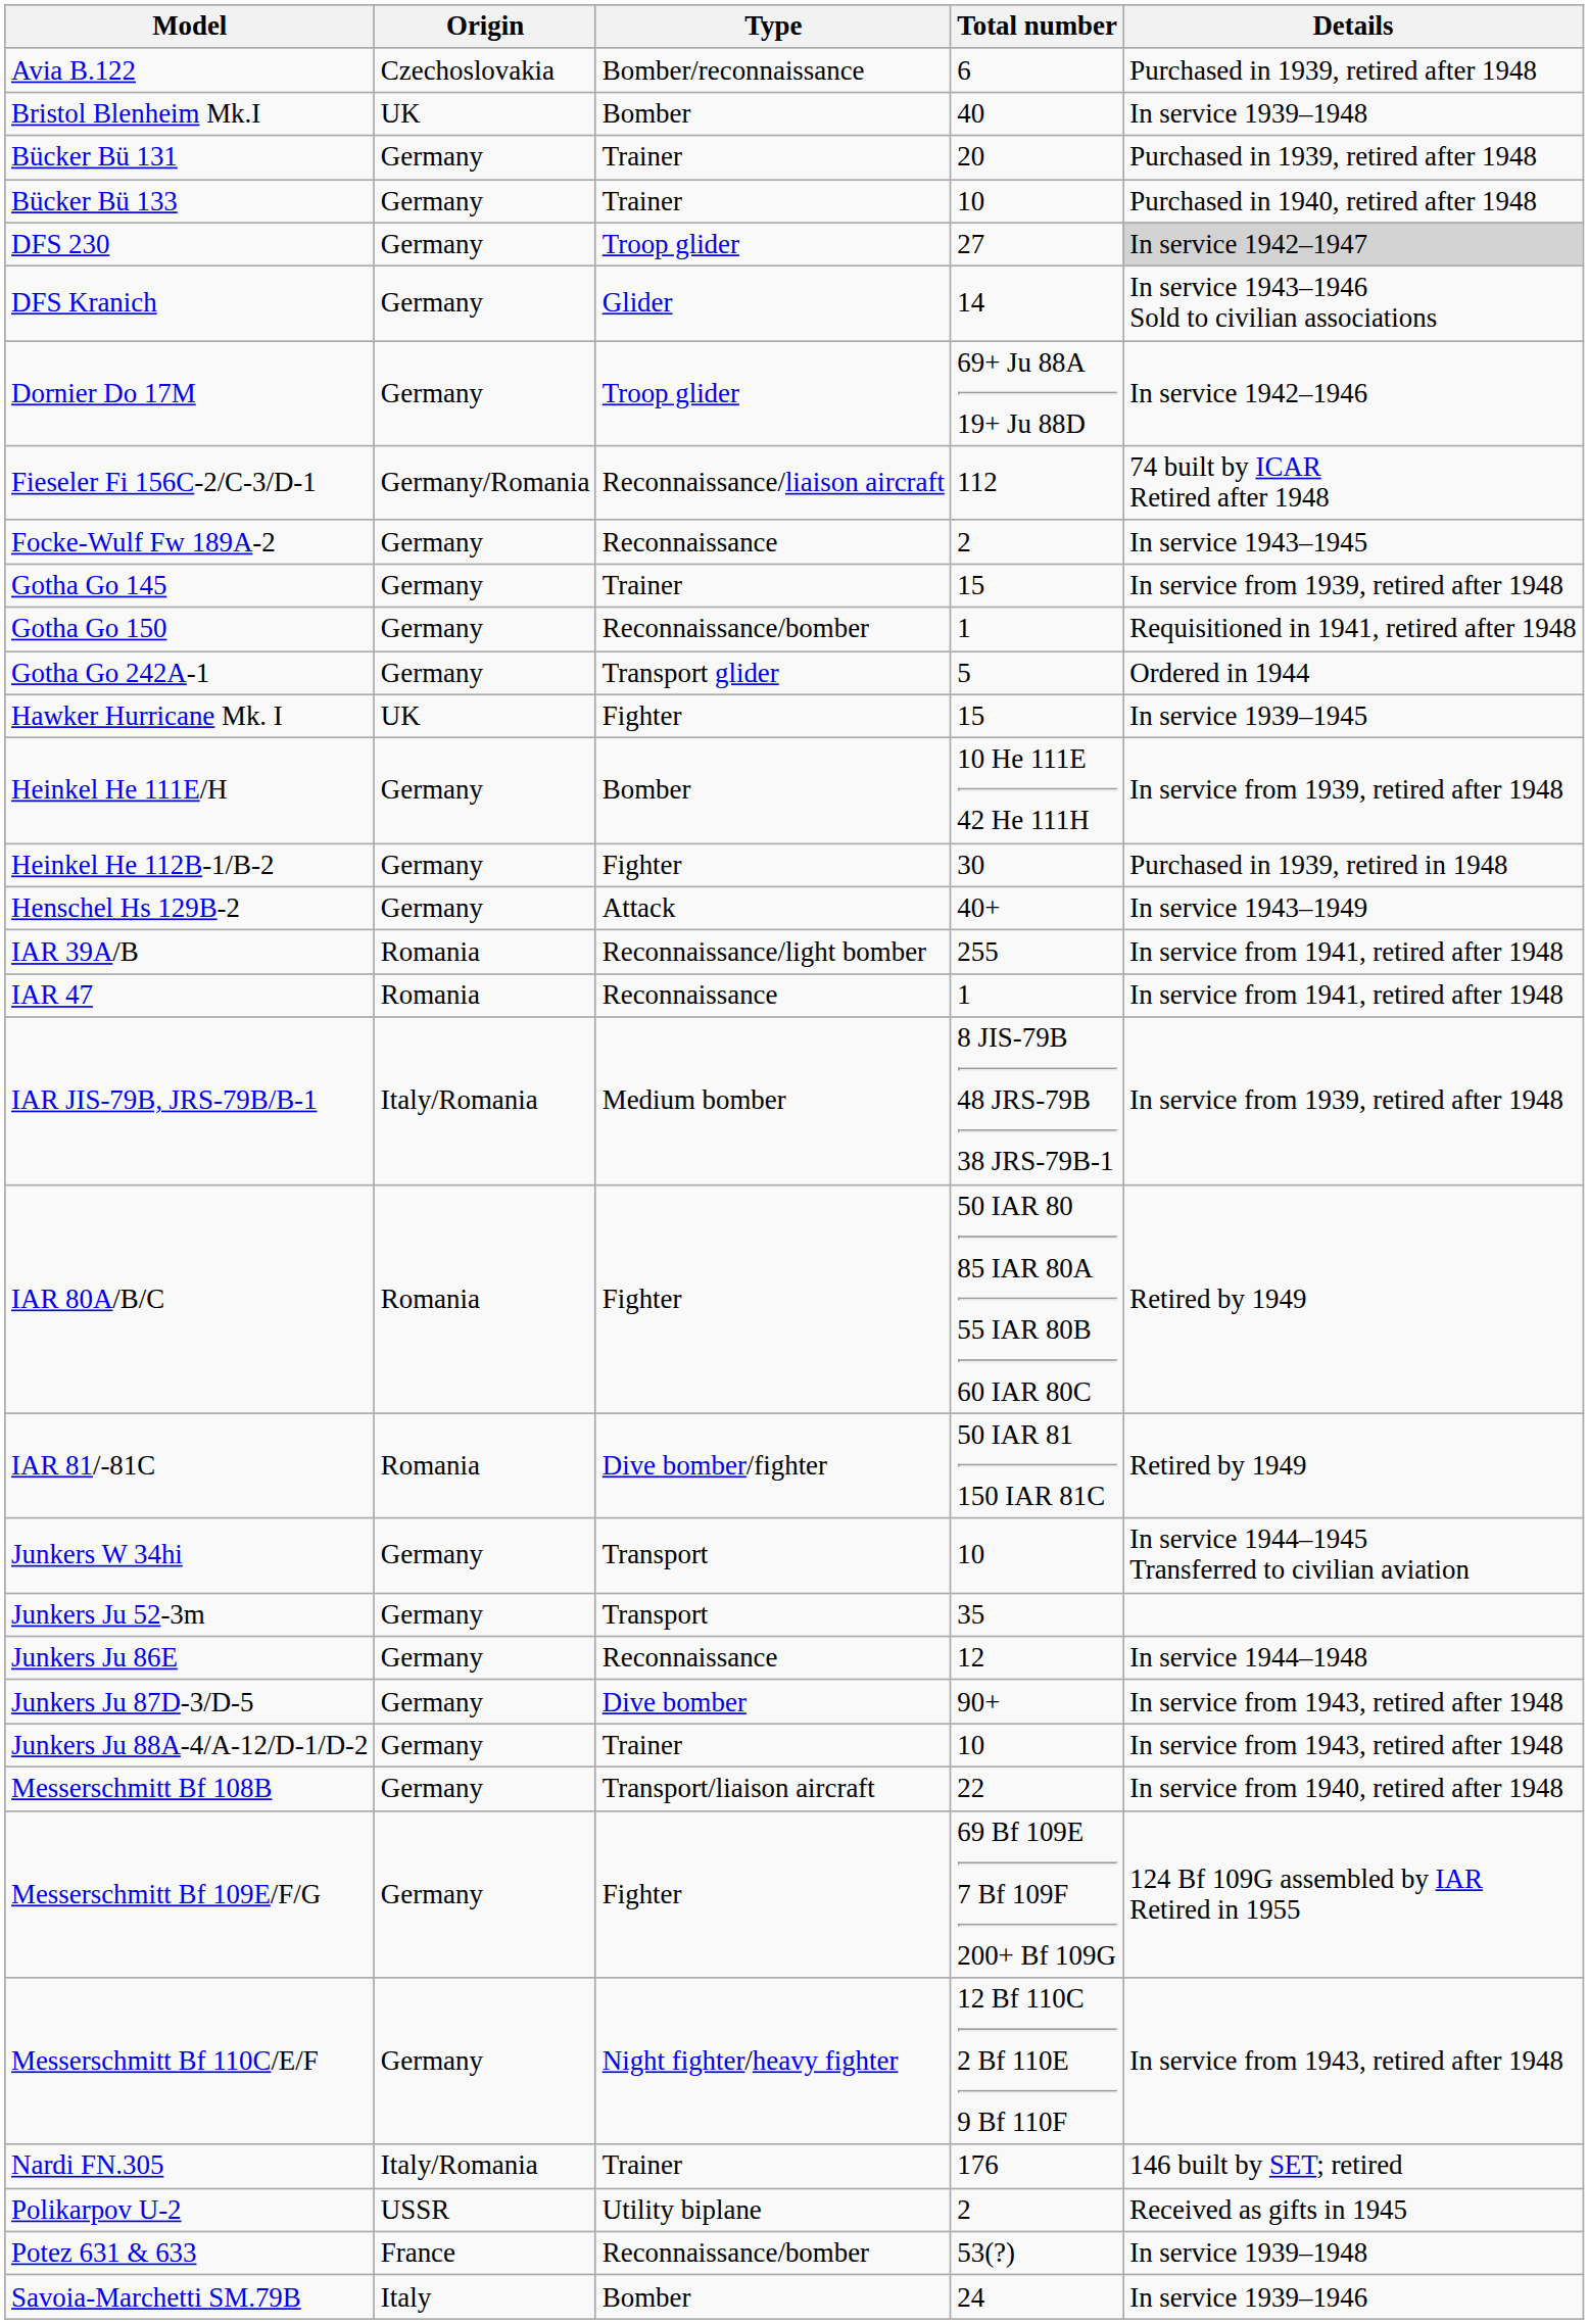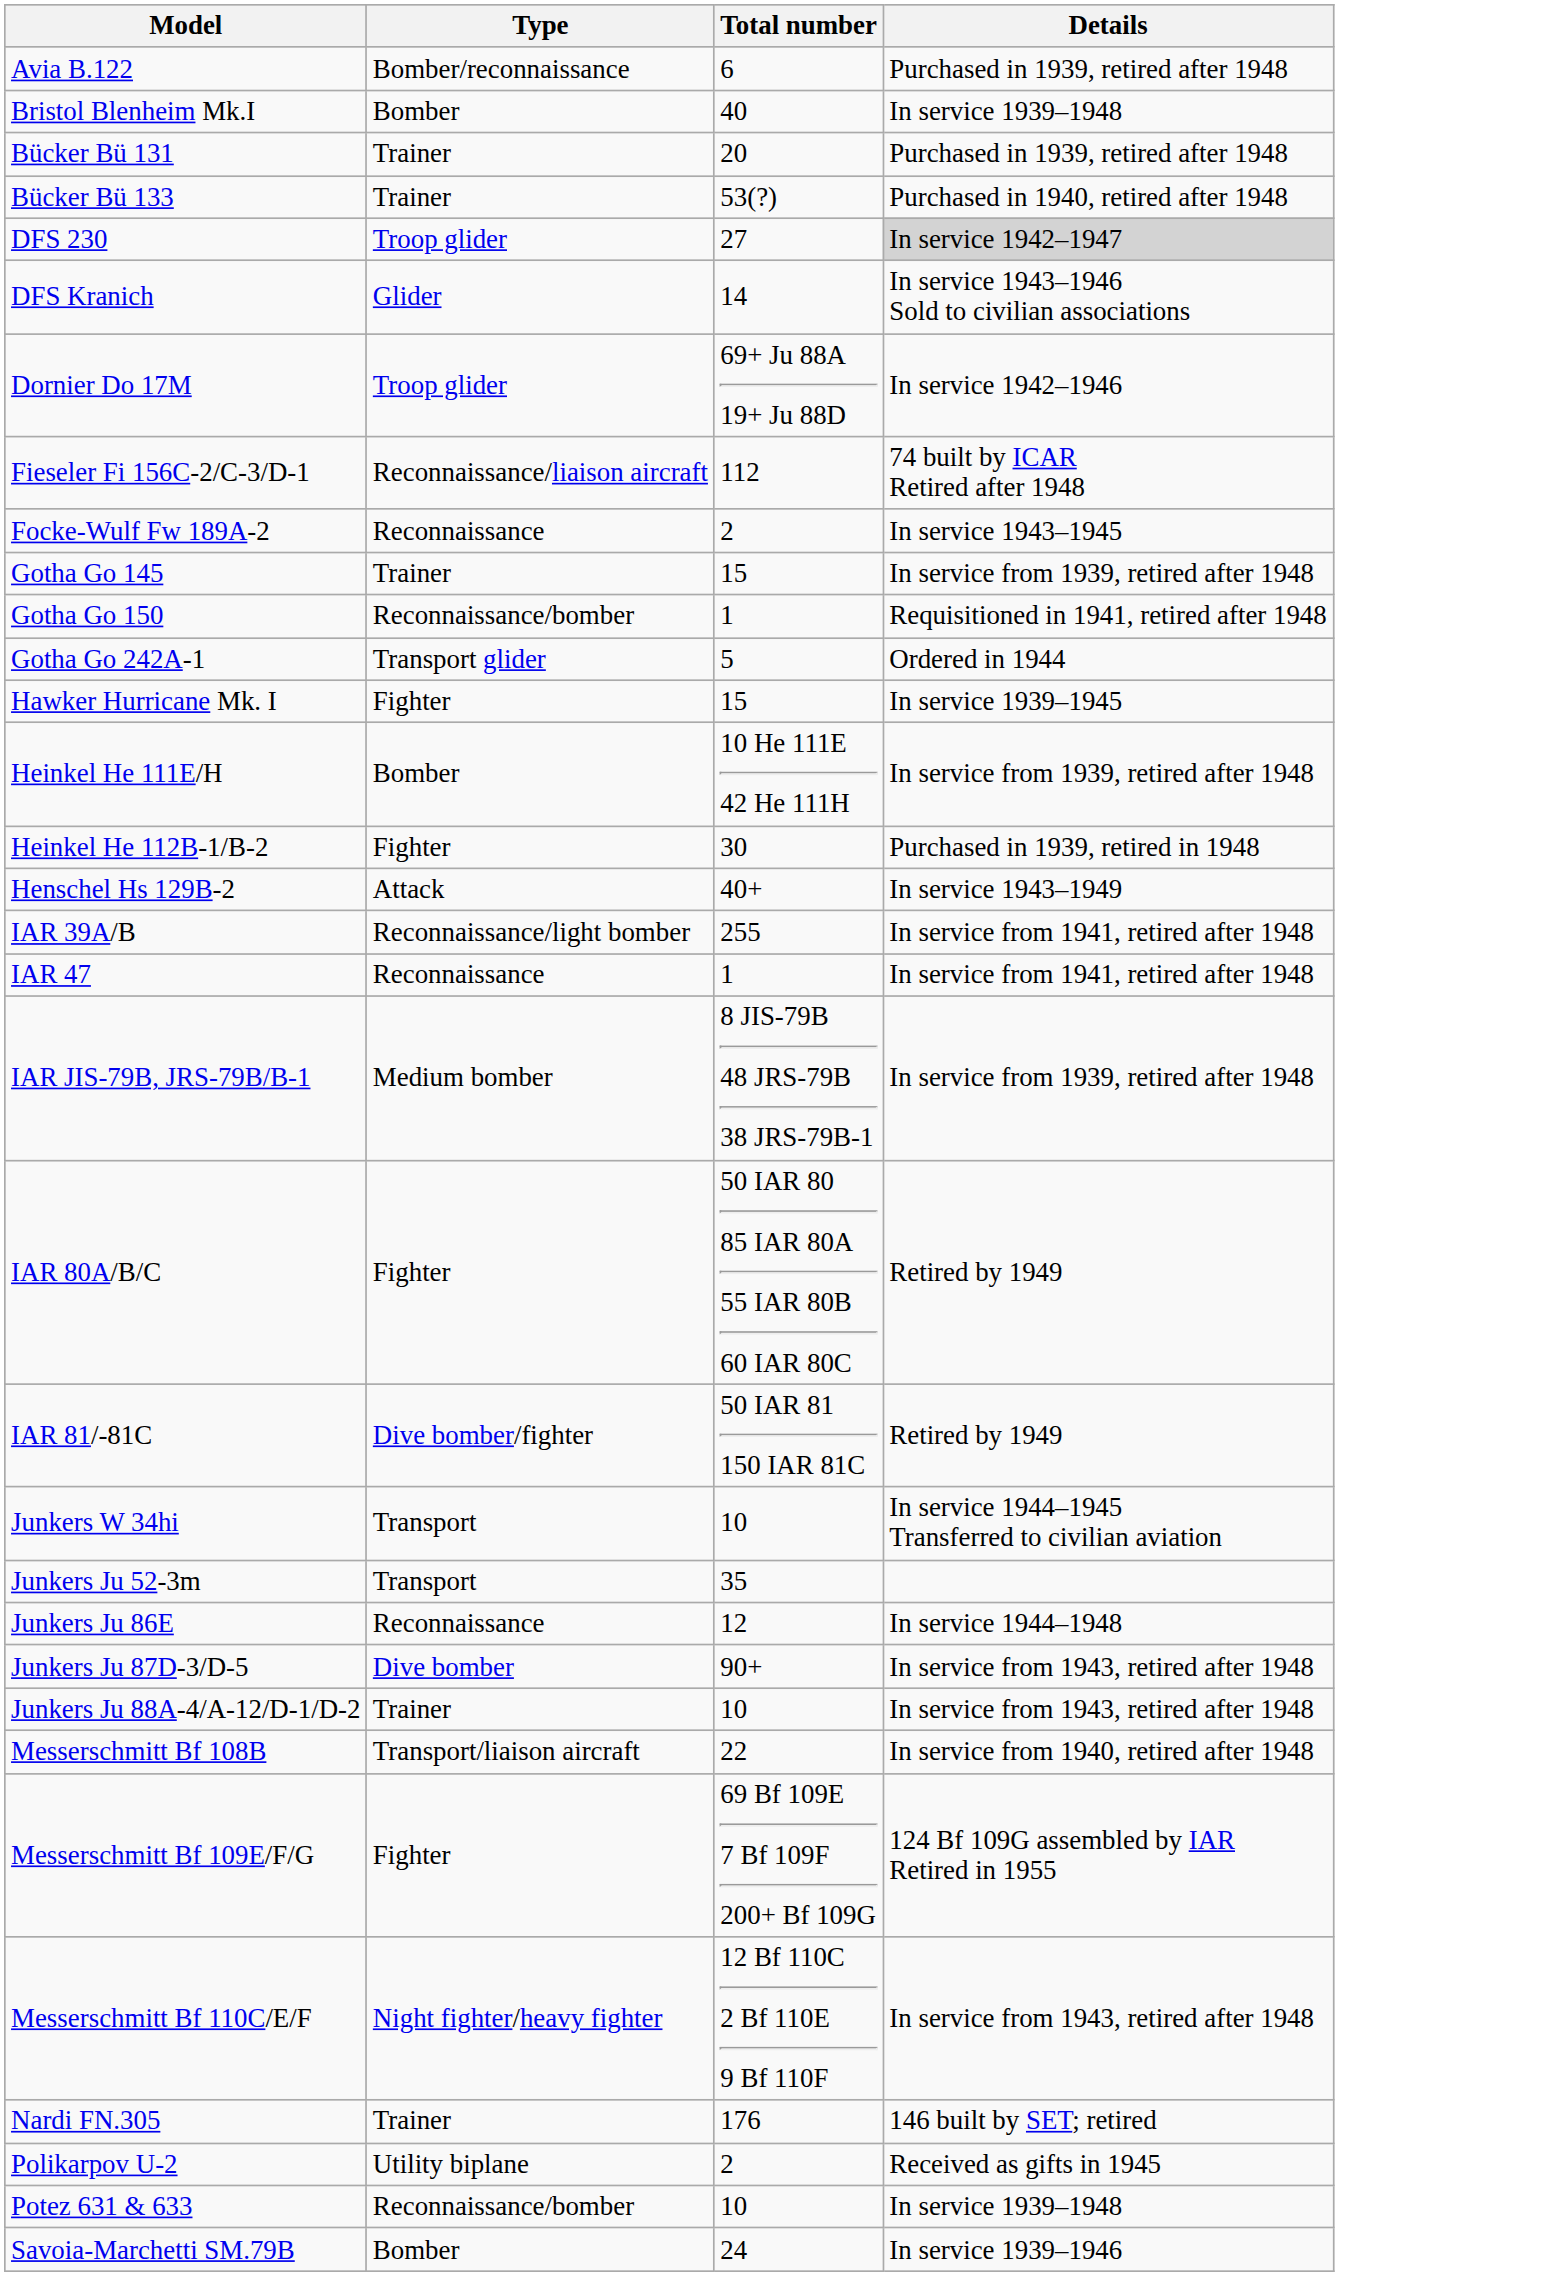- column: Origin | Czechoslovakia | UK | Germany | Germany | Germany | Germany | Germany | Germany/Romania | Germany | Germany | Germany | Germany | UK | Germany | Germany | Germany | Romania | Romania | Italy/Romania | Romania | Romania | Germany | Germany | Germany | Germany | Germany | Germany | Germany | Germany | Italy/Romania | USSR | France | Italy
Bücker Bü 133 | Total number: 10 -> 53(?)
Potez 631 & 633 | Total number: 53(?) -> 10
